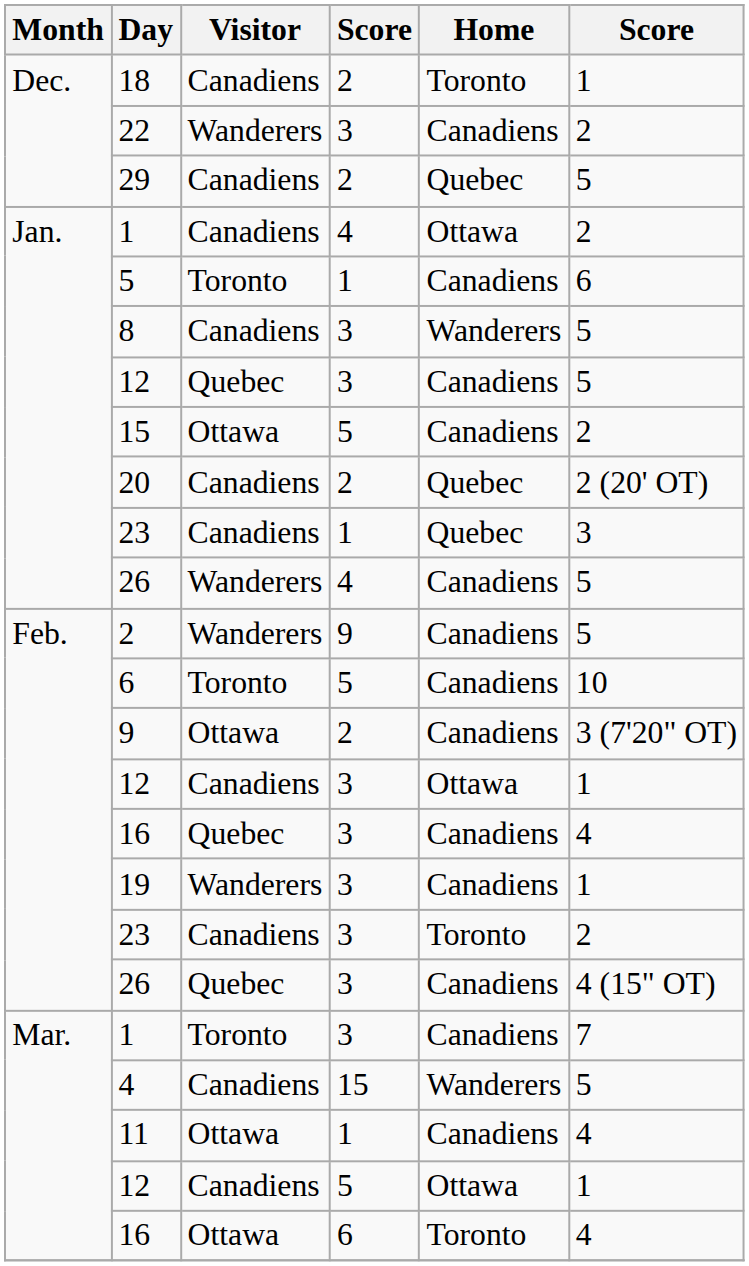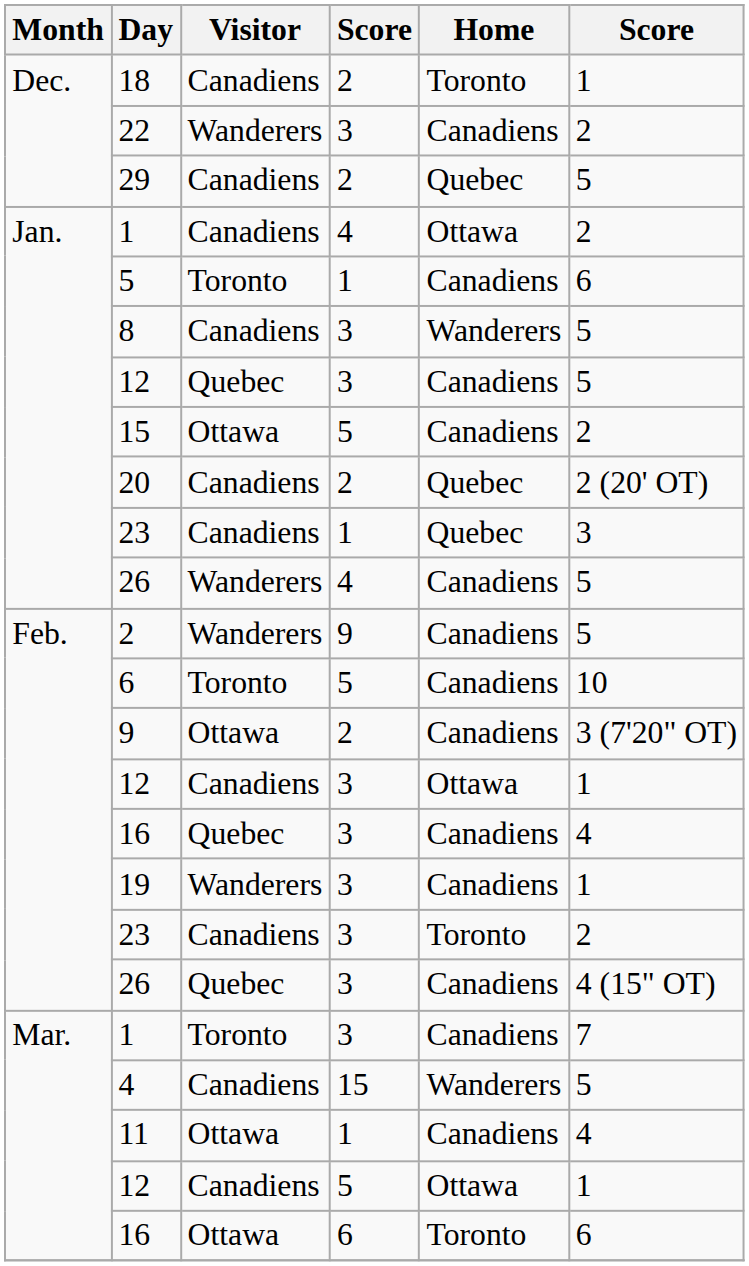Mar. / 16 | column 6: 4 -> 6
